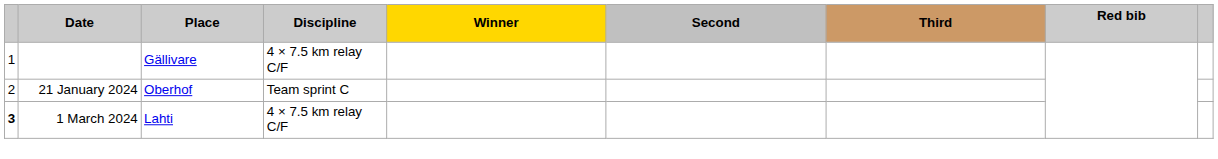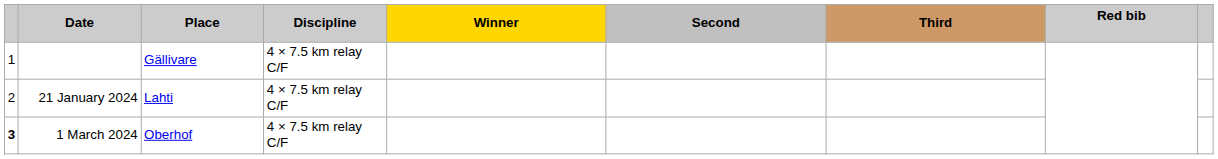21 January 2024 | Place: Oberhof -> Lahti
21 January 2024 | Discipline: Team sprint C -> 4 × 7.5 km relay C/F
1 March 2024 | Place: Lahti -> Oberhof
